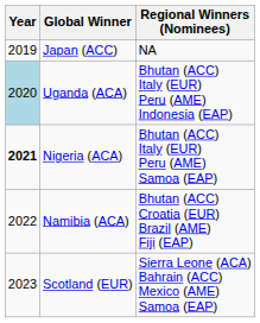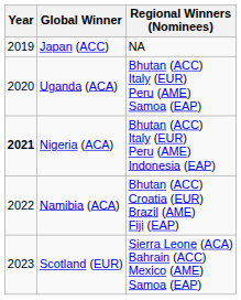Uganda (ACA) | Year: lightblue background -> no background
Uganda (ACA) | Regional Winners (Nominees): Bhutan (ACC) Italy (EUR) Peru (AME) Indonesia (EAP) -> Bhutan (ACC) Italy (EUR) Peru (AME) Samoa (EAP)
Nigeria (ACA) | Regional Winners (Nominees): Bhutan (ACC) Italy (EUR) Peru (AME) Samoa (EAP) -> Bhutan (ACC) Italy (EUR) Peru (AME) Indonesia (EAP)
